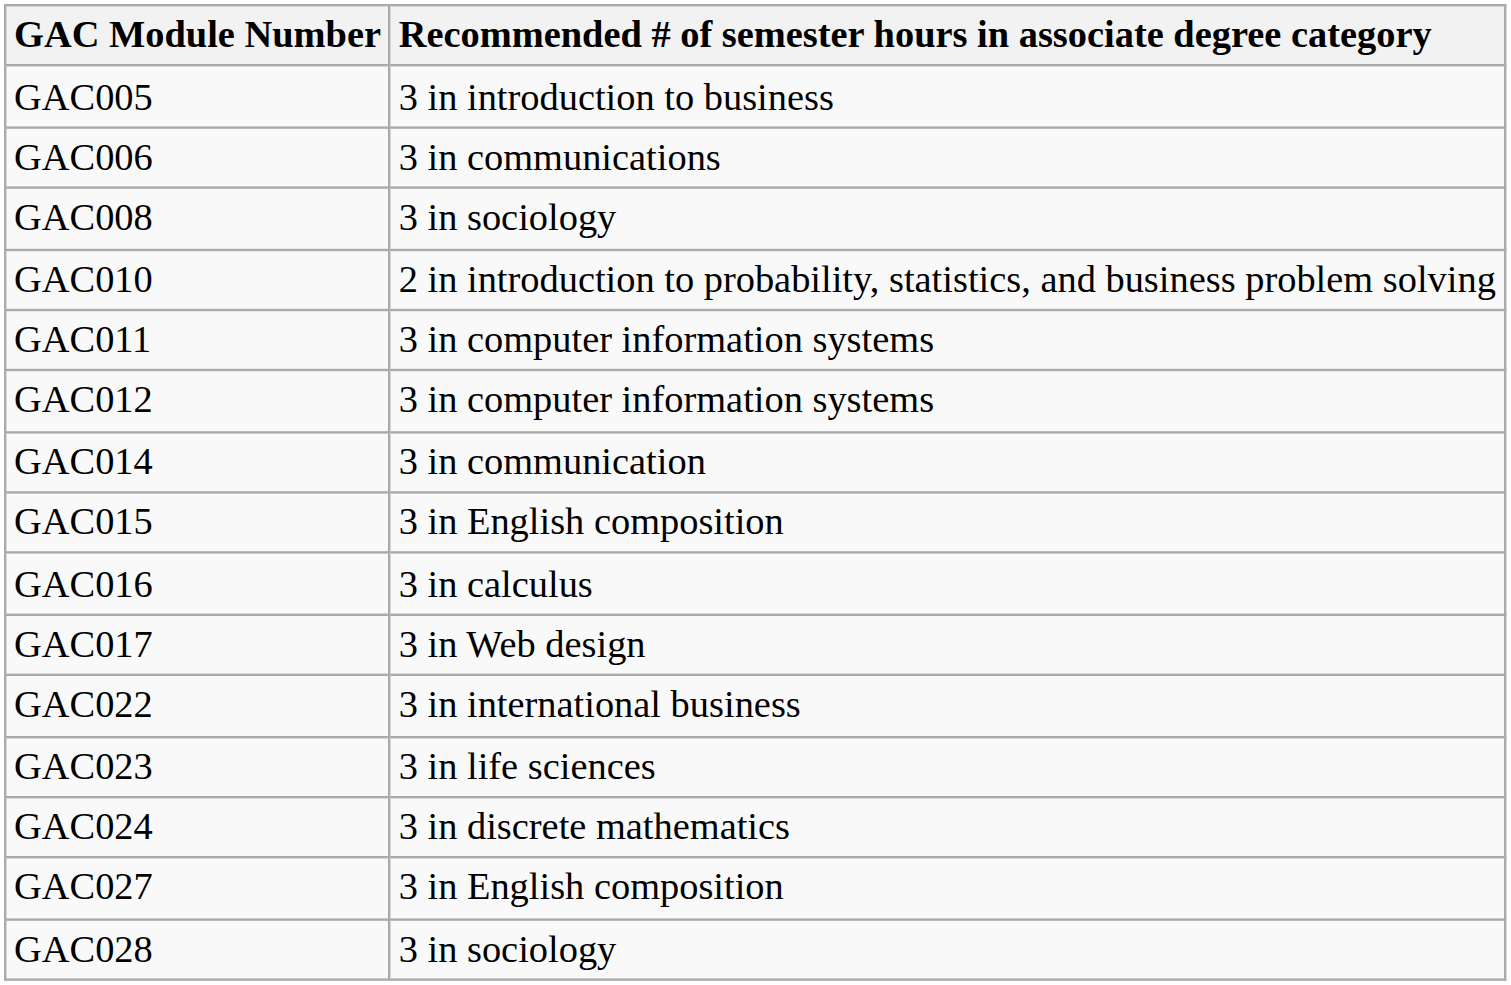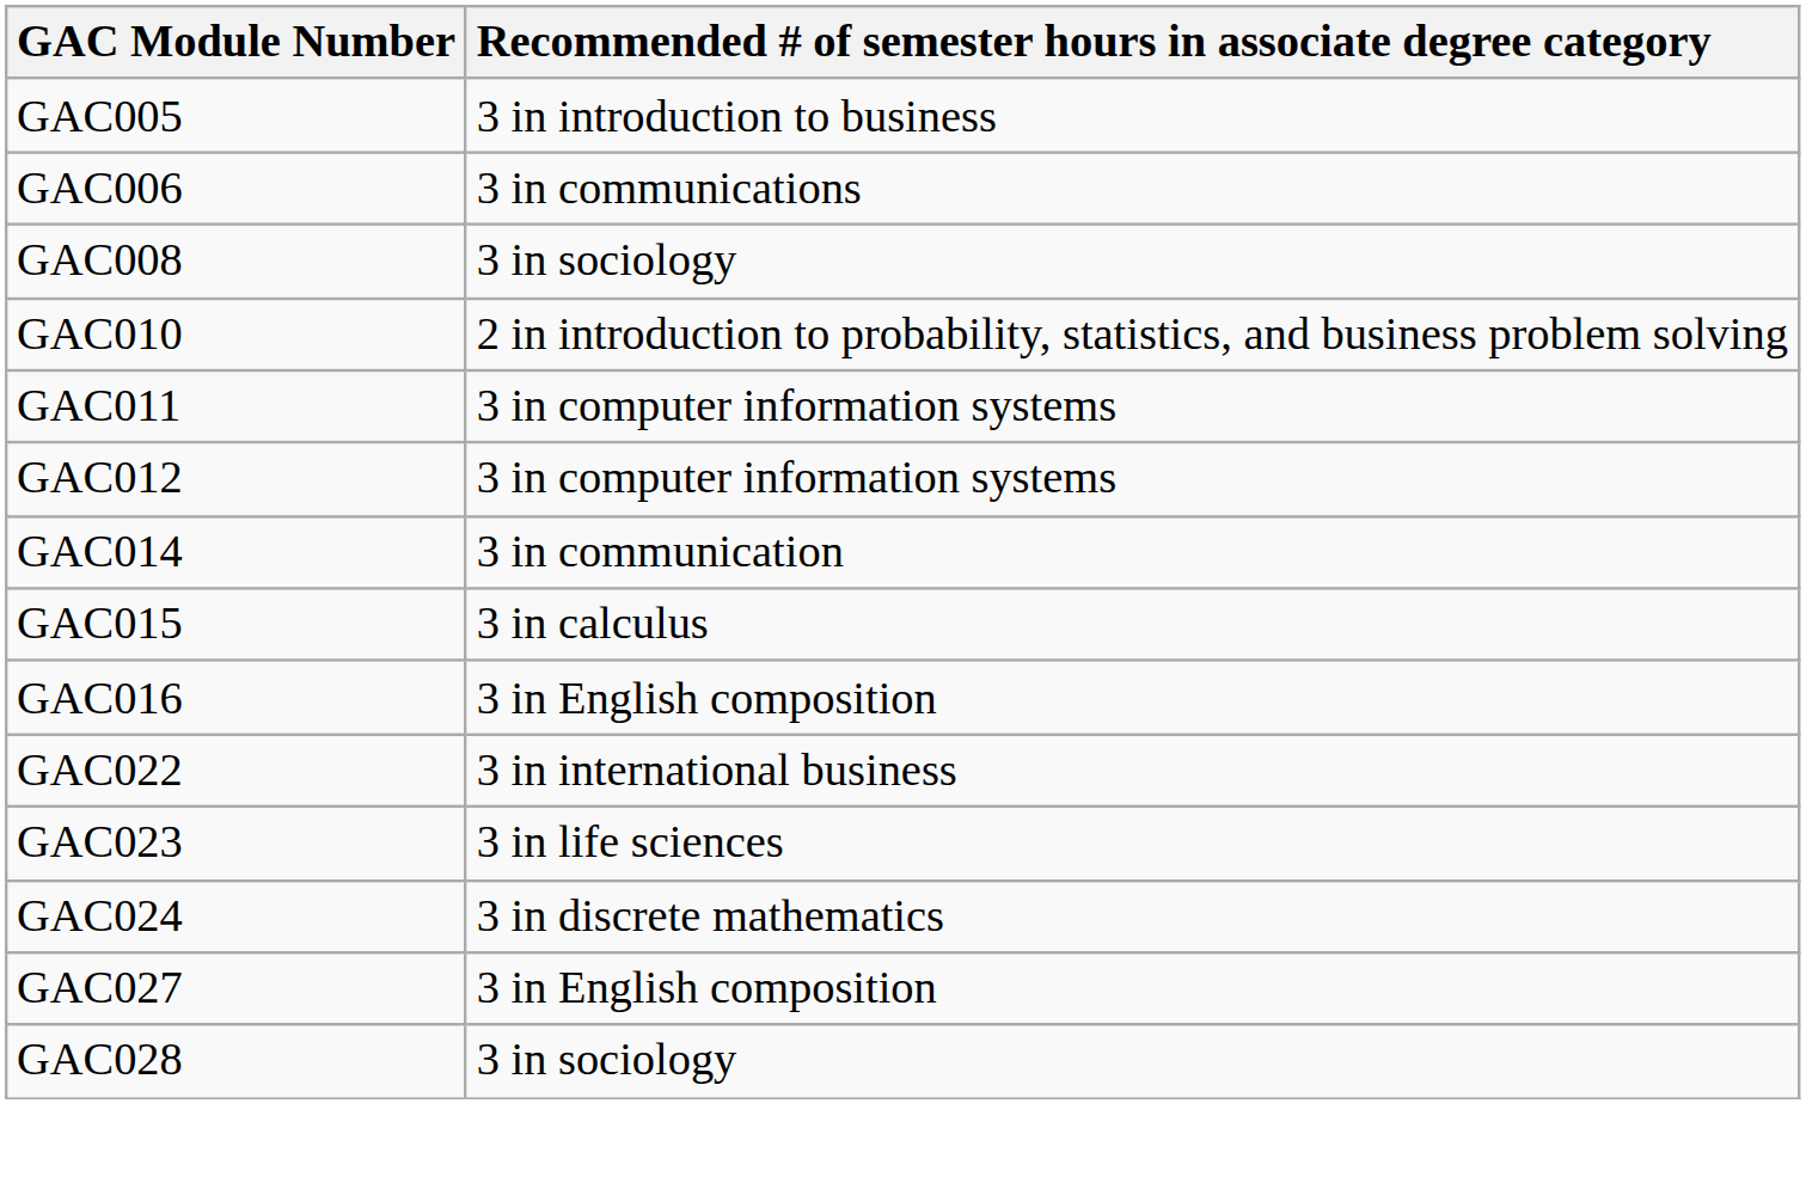GAC015 | Recommended # of semester hours in associate degree category: 3 in English composition -> 3 in calculus
GAC016 | Recommended # of semester hours in associate degree category: 3 in calculus -> 3 in English composition
- row: GAC017 | 3 in Web design
